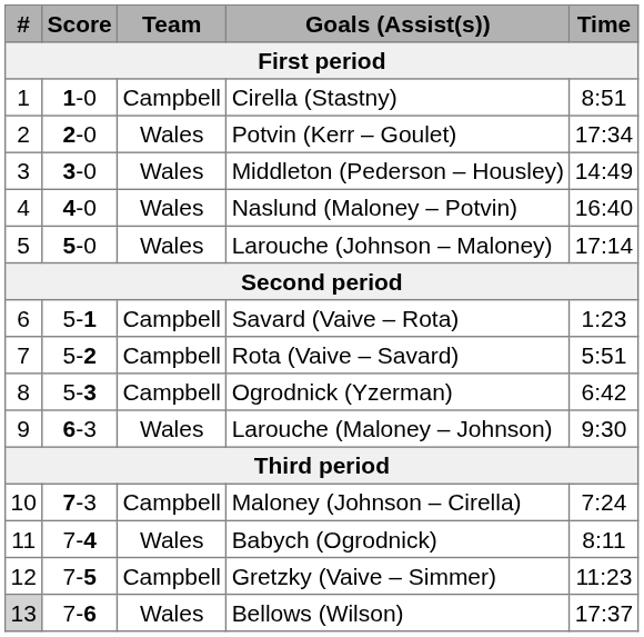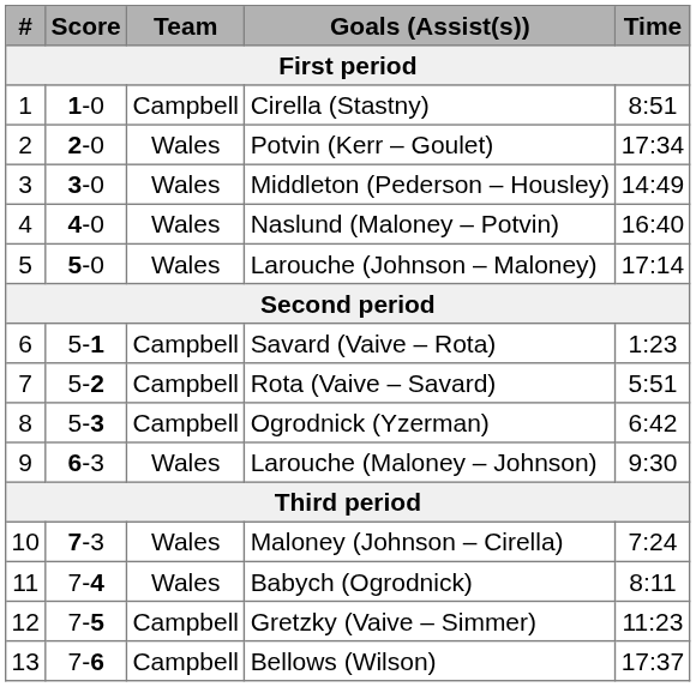Maloney (Johnson – Cirella) | Team: Campbell -> Wales
Bellows (Wilson) | #: lightgrey background -> no background
Bellows (Wilson) | Team: Wales -> Campbell
